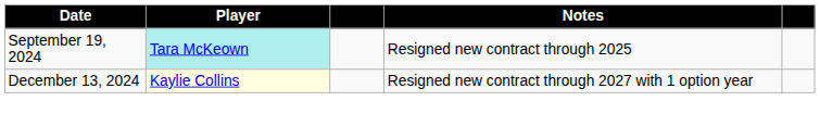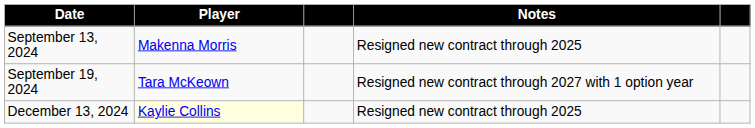+ row: September 13, 2024 | Makenna Morris | Resigned new contract through 2025
September 19, 2024 | Player: paleturquoise background -> no background
September 19, 2024 | Notes: Resigned new contract through 2025 -> Resigned new contract through 2027 with 1 option year
December 13, 2024 | Notes: Resigned new contract through 2027 with 1 option year -> Resigned new contract through 2025
